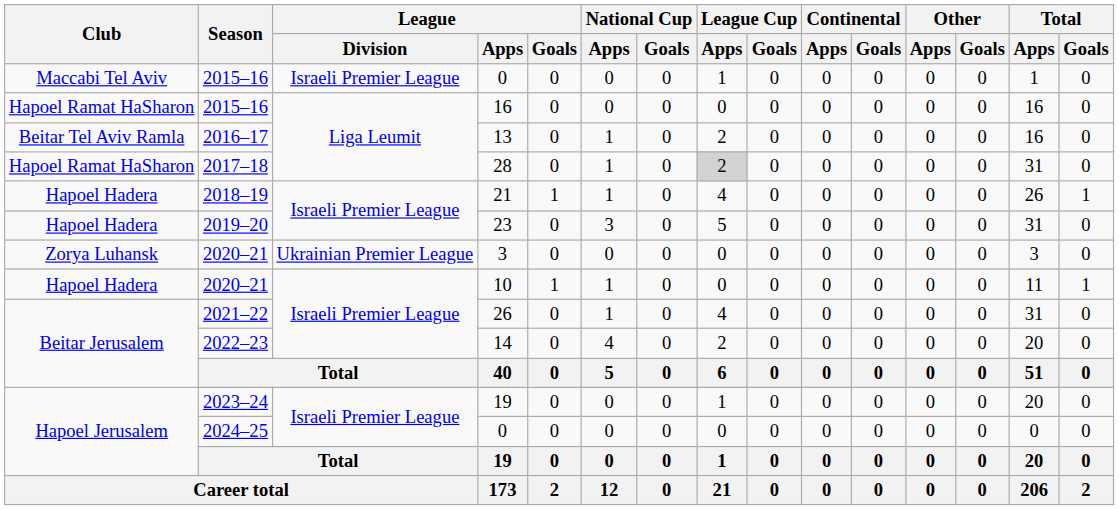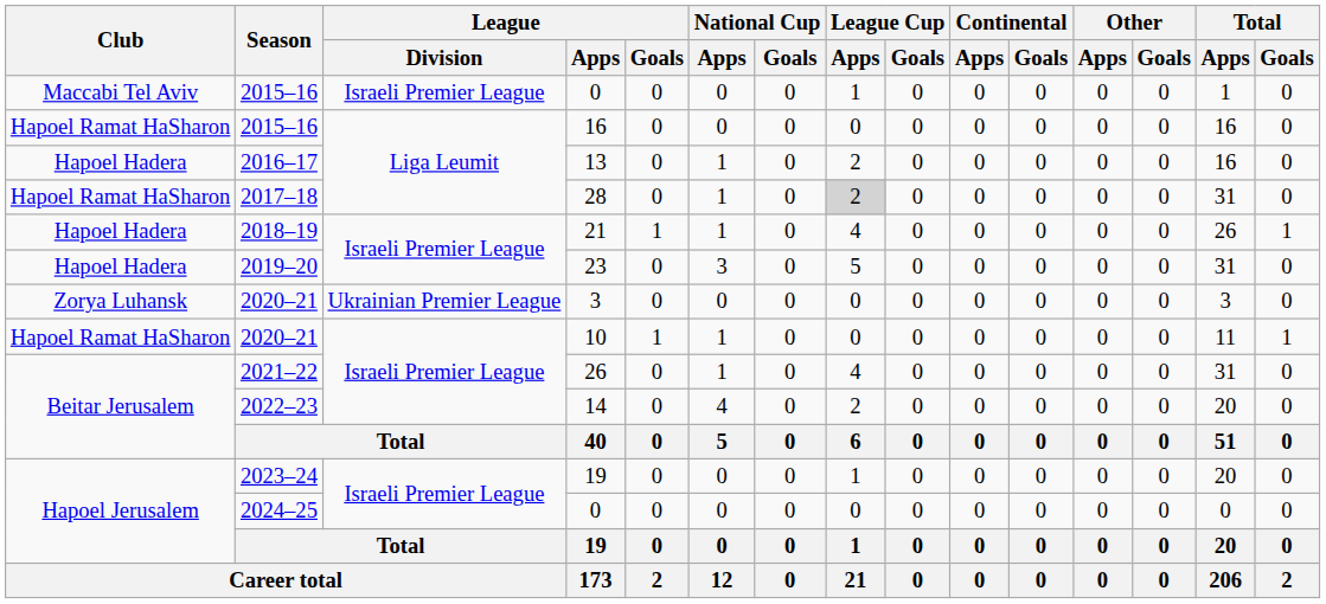13 | Club: Beitar Tel Aviv Ramla -> Hapoel Hadera
10 | Club: Hapoel Hadera -> Hapoel Ramat HaSharon
